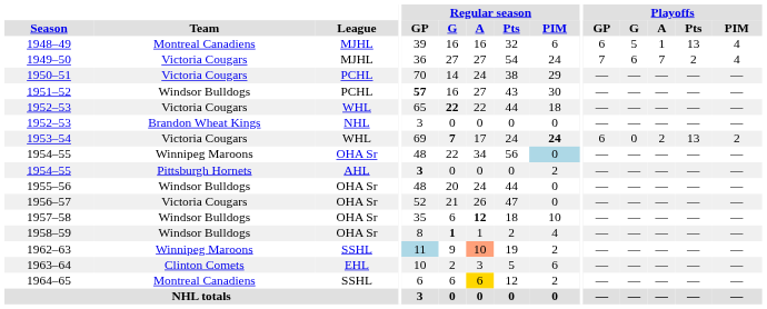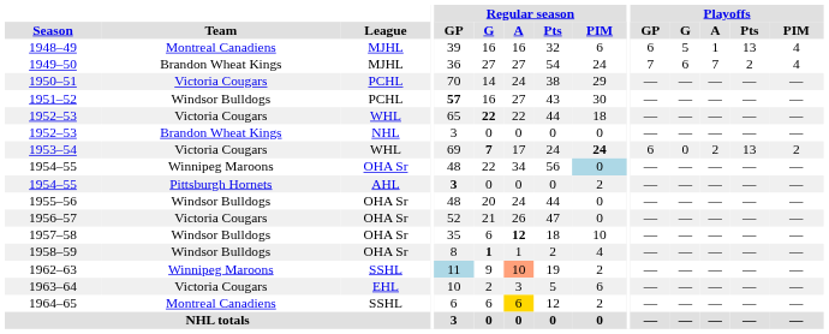1949–50 | Team: Victoria Cougars -> Brandon Wheat Kings
1963–64 | Team: Clinton Comets -> Victoria Cougars
